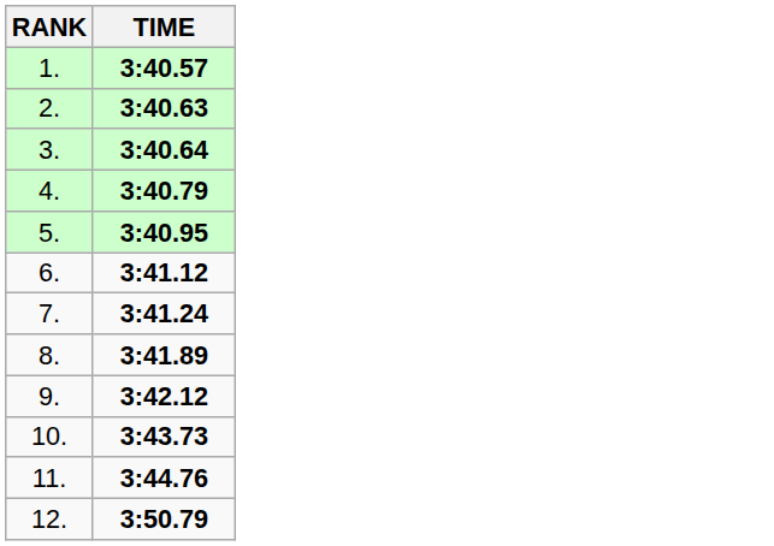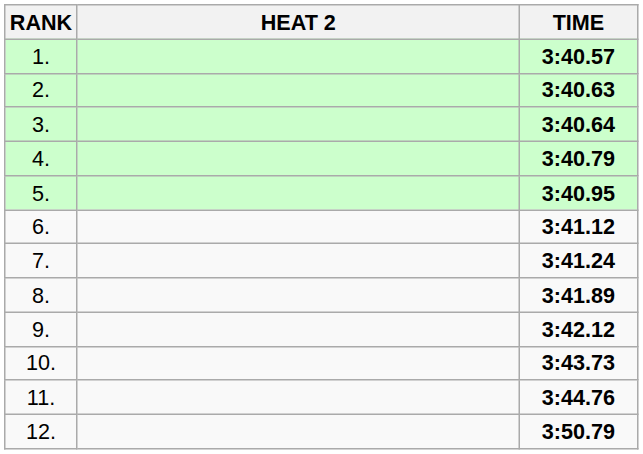+ column: HEAT 2
